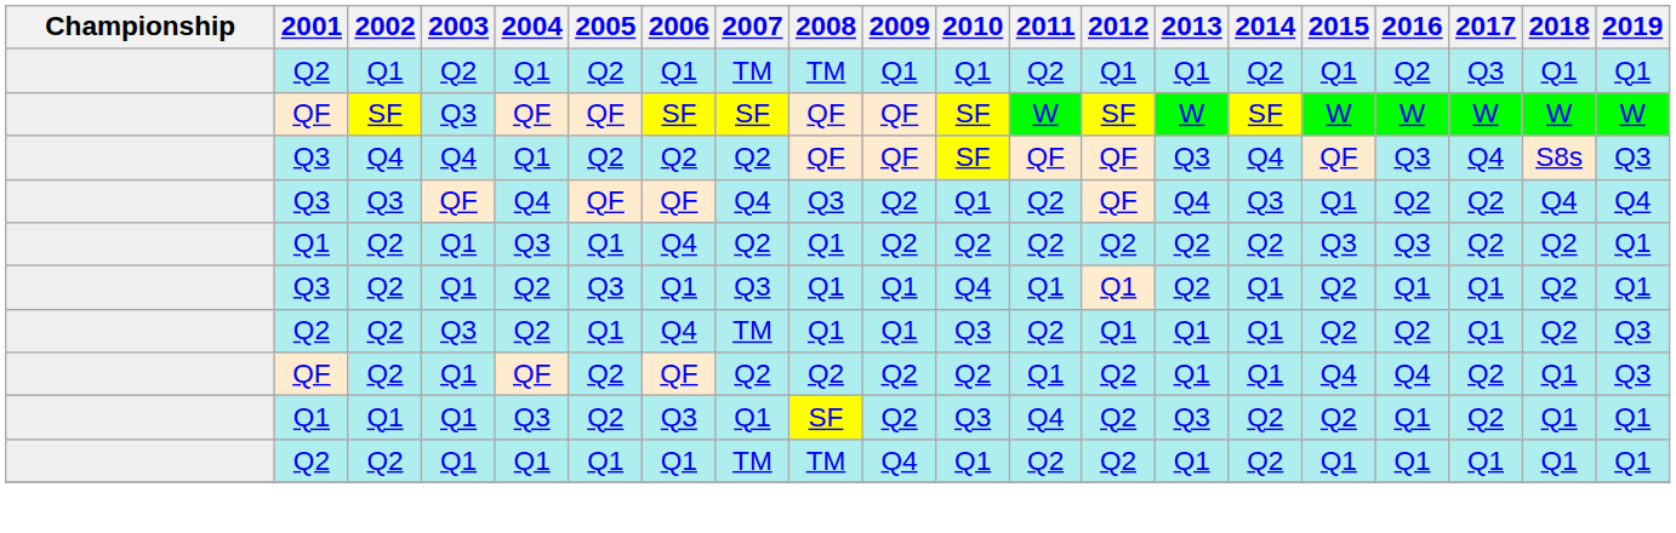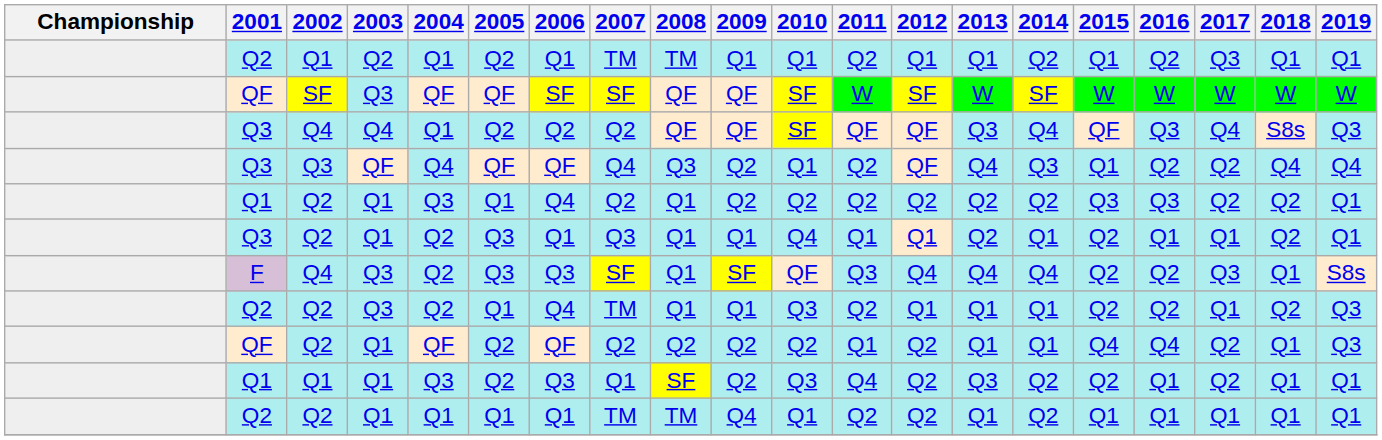+ row: F | Q4 | Q3 | Q2 | Q3 | Q3 | SF | Q1 | SF | QF | Q3 | Q4 | Q4 | Q4 | Q2 | Q2 | Q3 | Q1 | S8s
